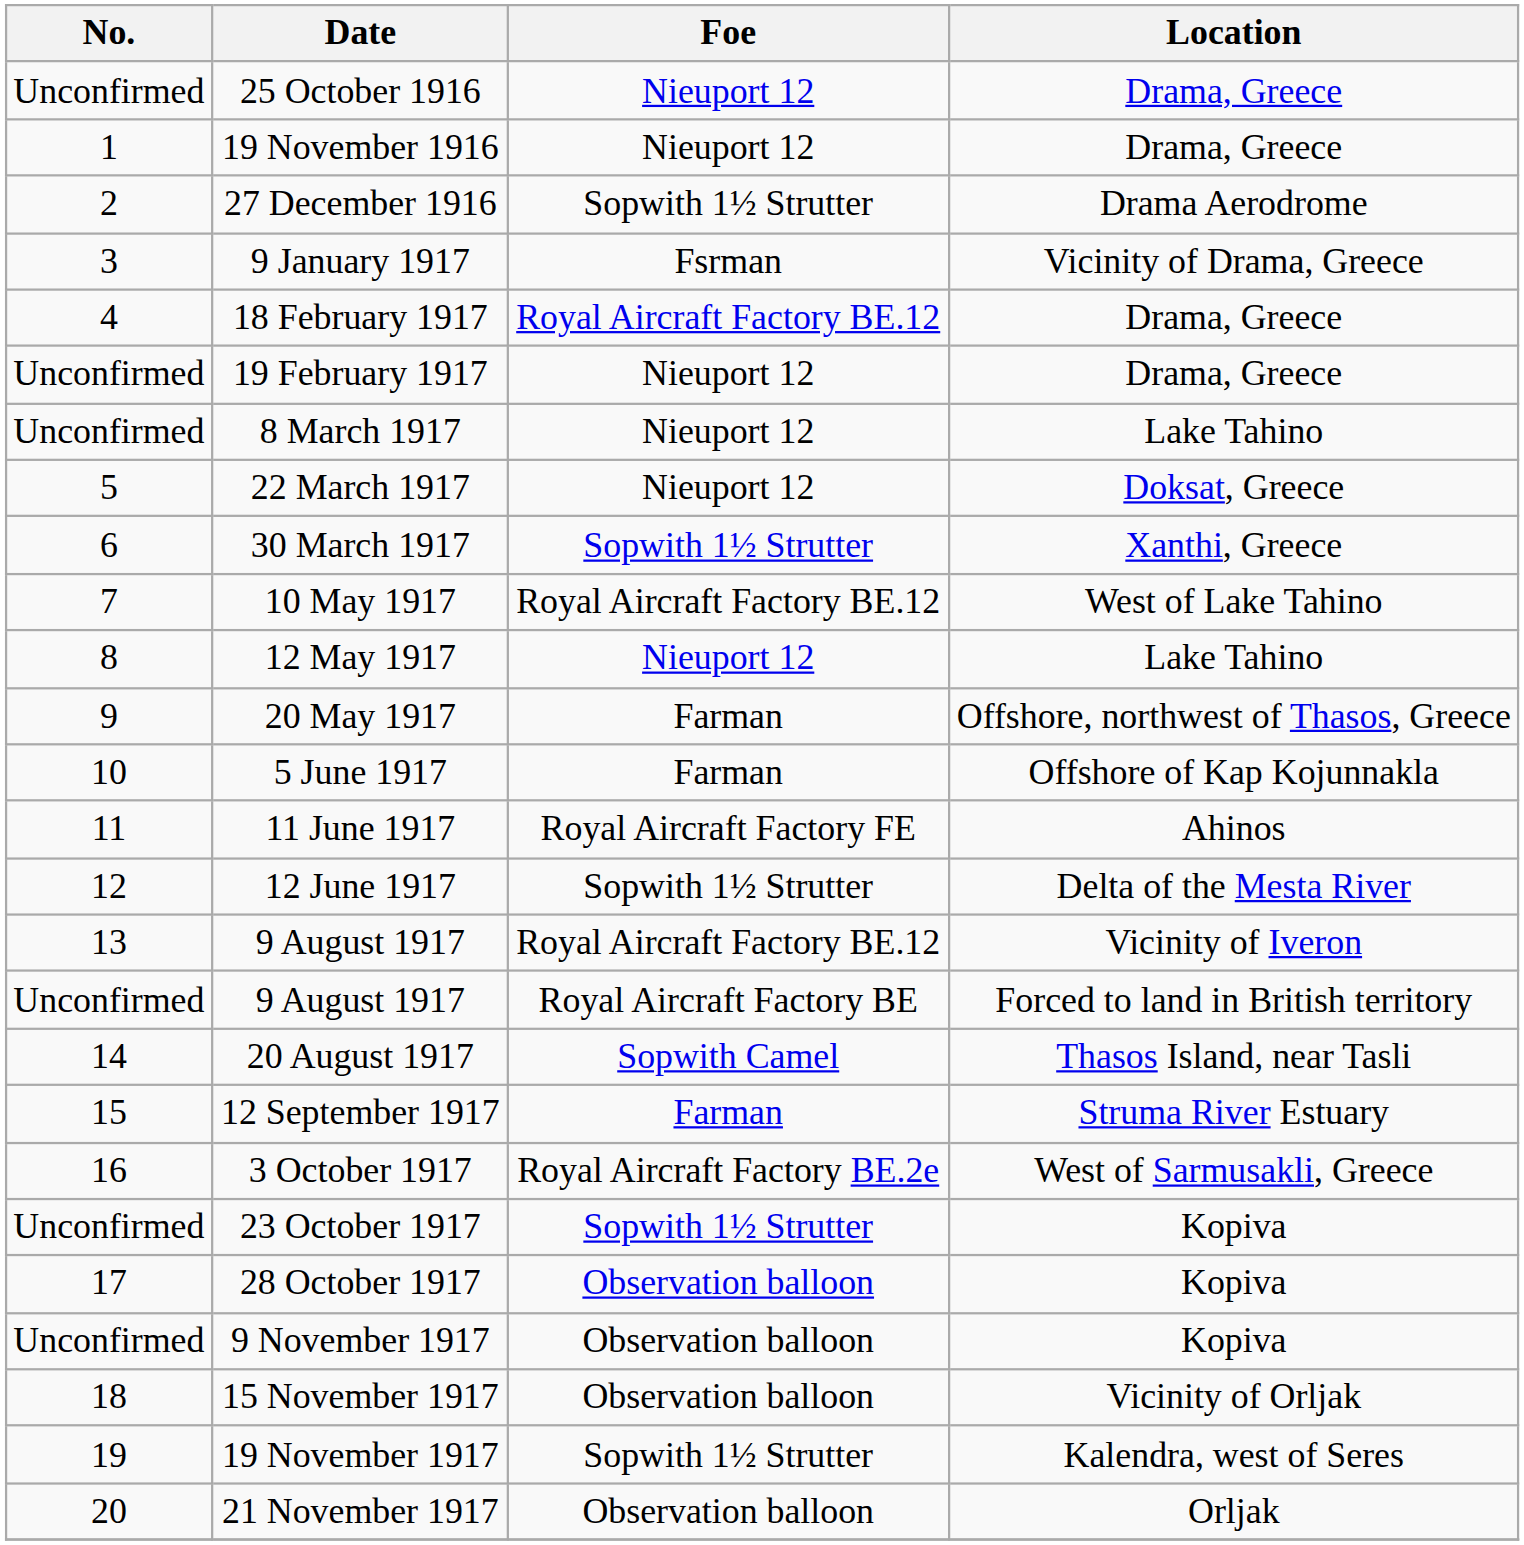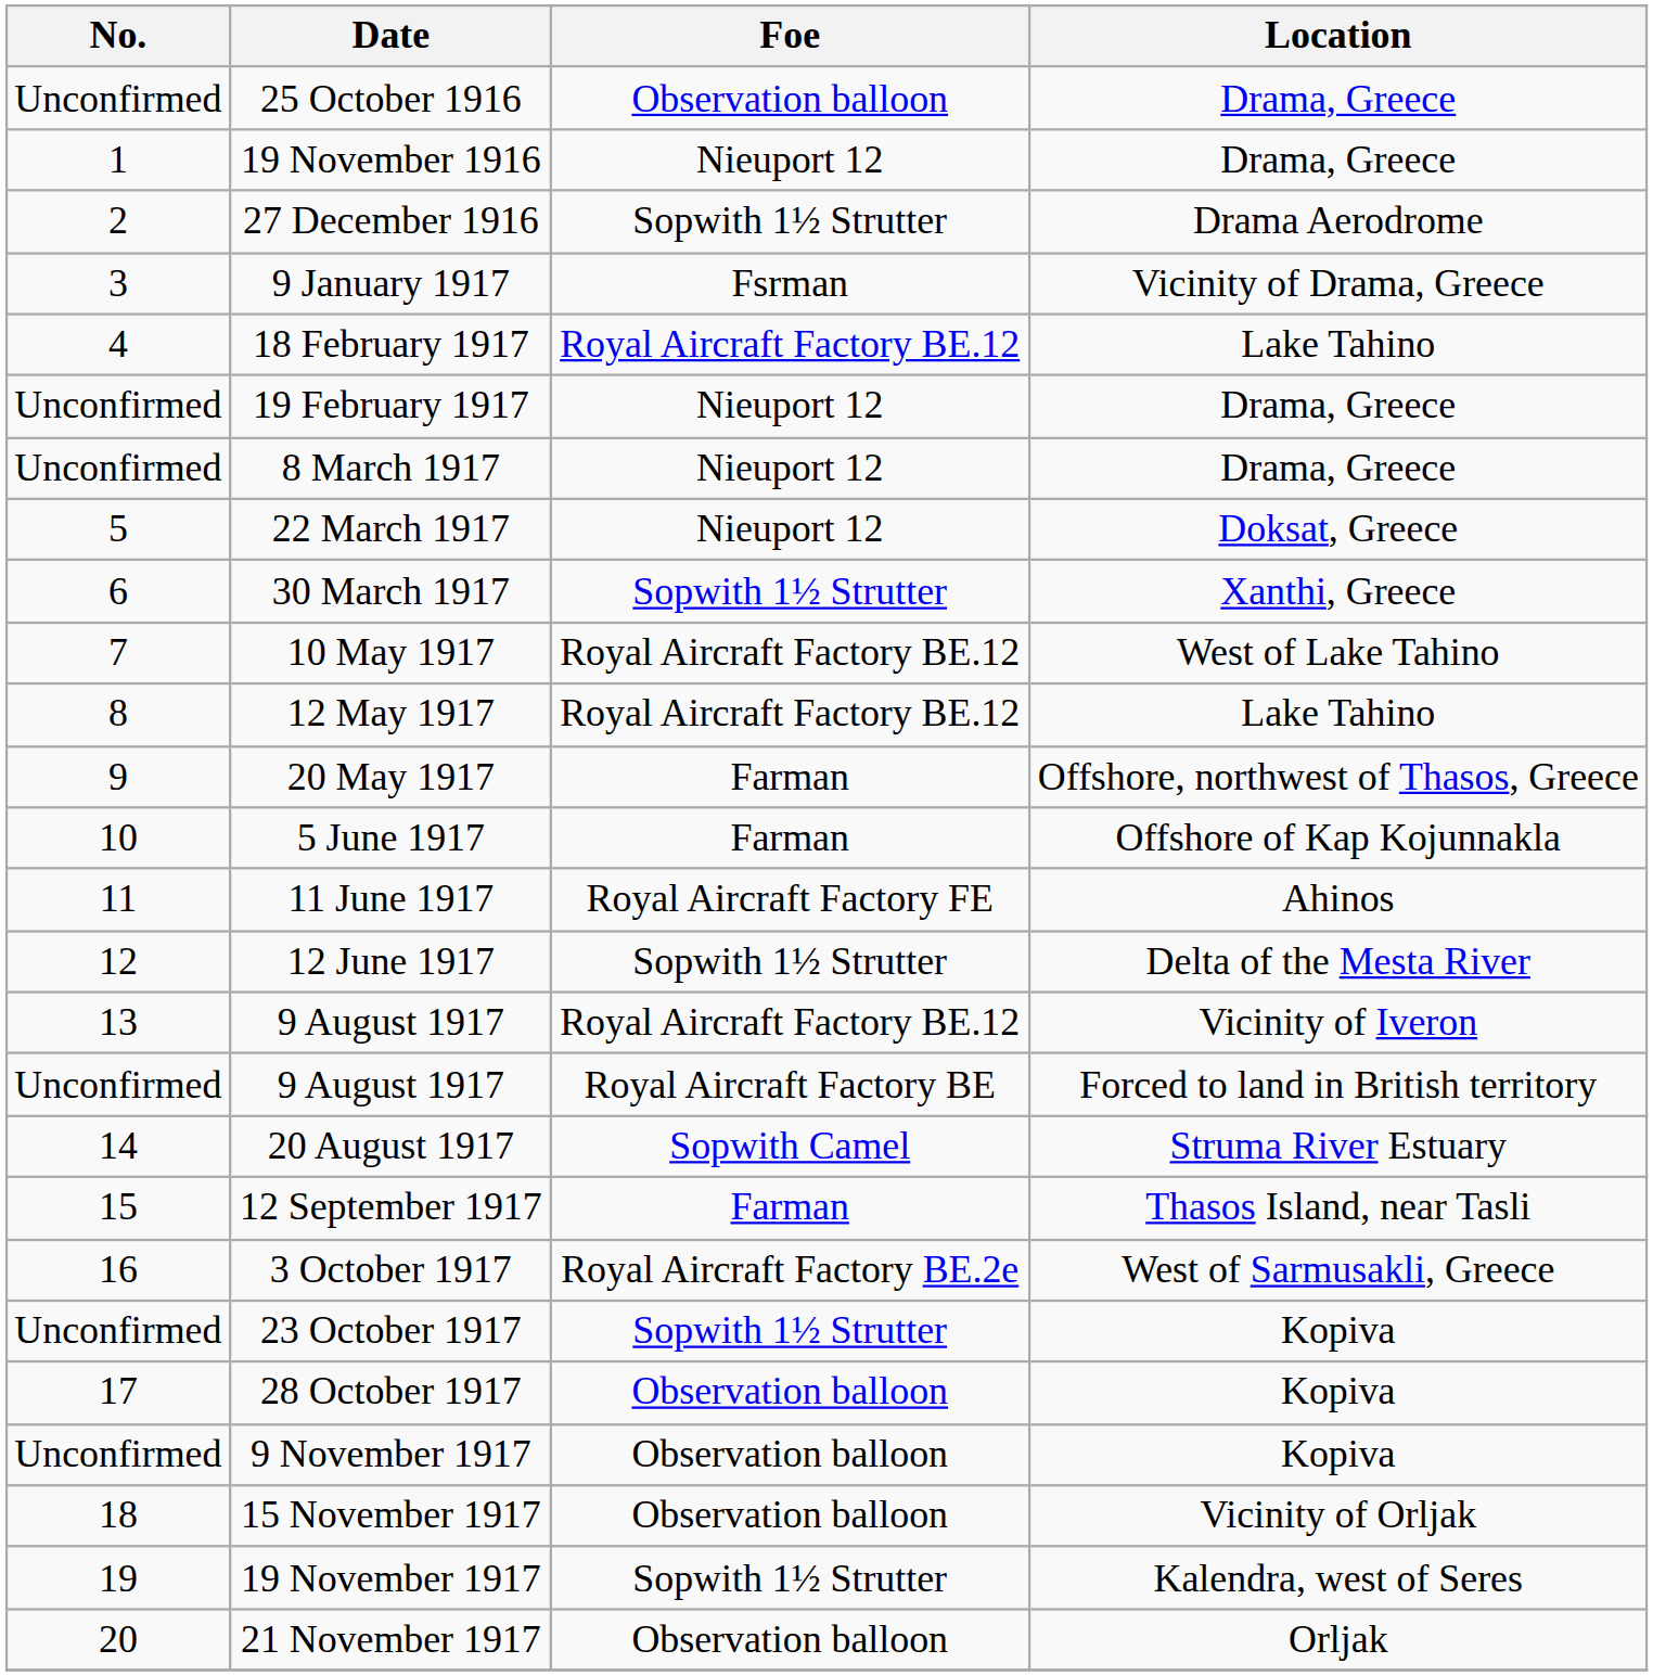25 October 1916 | Foe: Nieuport 12 -> Observation balloon
18 February 1917 | Location: Drama, Greece -> Lake Tahino
8 March 1917 | Location: Lake Tahino -> Drama, Greece
12 May 1917 | Foe: Nieuport 12 -> Royal Aircraft Factory BE.12
20 August 1917 | Location: Thasos Island, near Tasli -> Struma River Estuary
12 September 1917 | Location: Struma River Estuary -> Thasos Island, near Tasli
